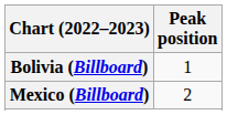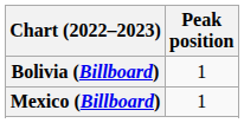Mexico (Billboard) | Peak position: 2 -> 1
